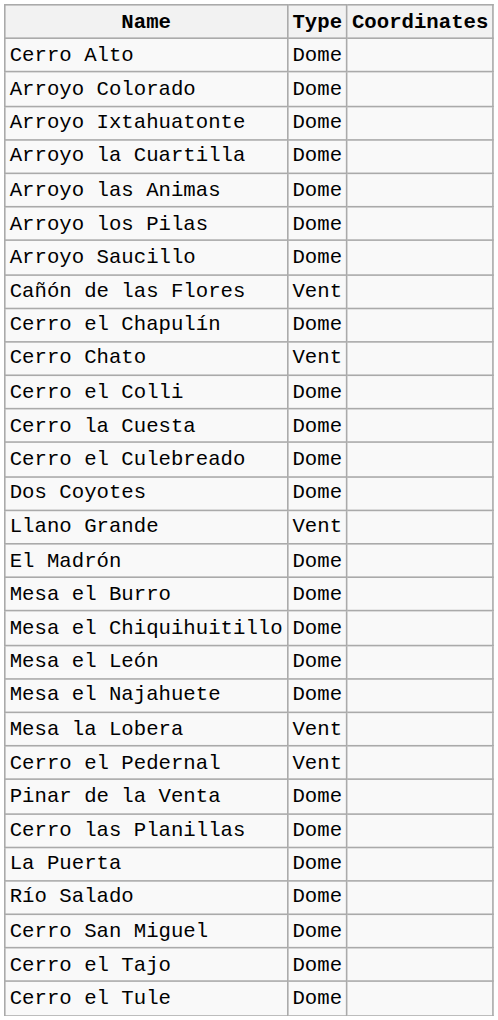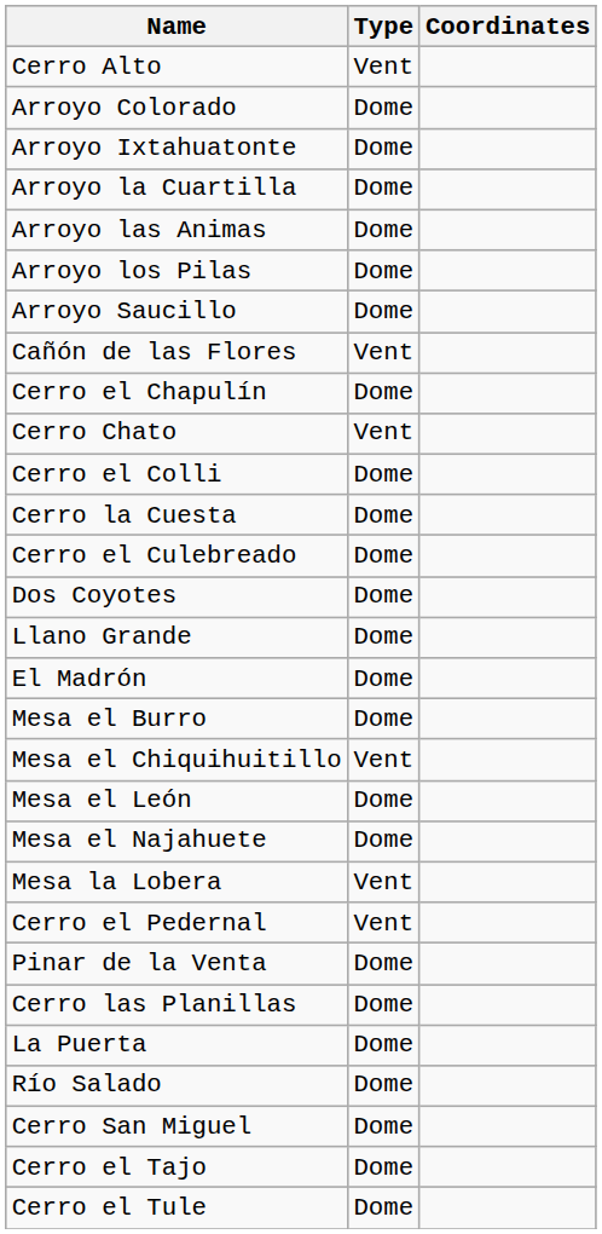Cerro Alto | Type: Dome -> Vent
Llano Grande | Type: Vent -> Dome
Mesa el Chiquihuitillo | Type: Dome -> Vent
